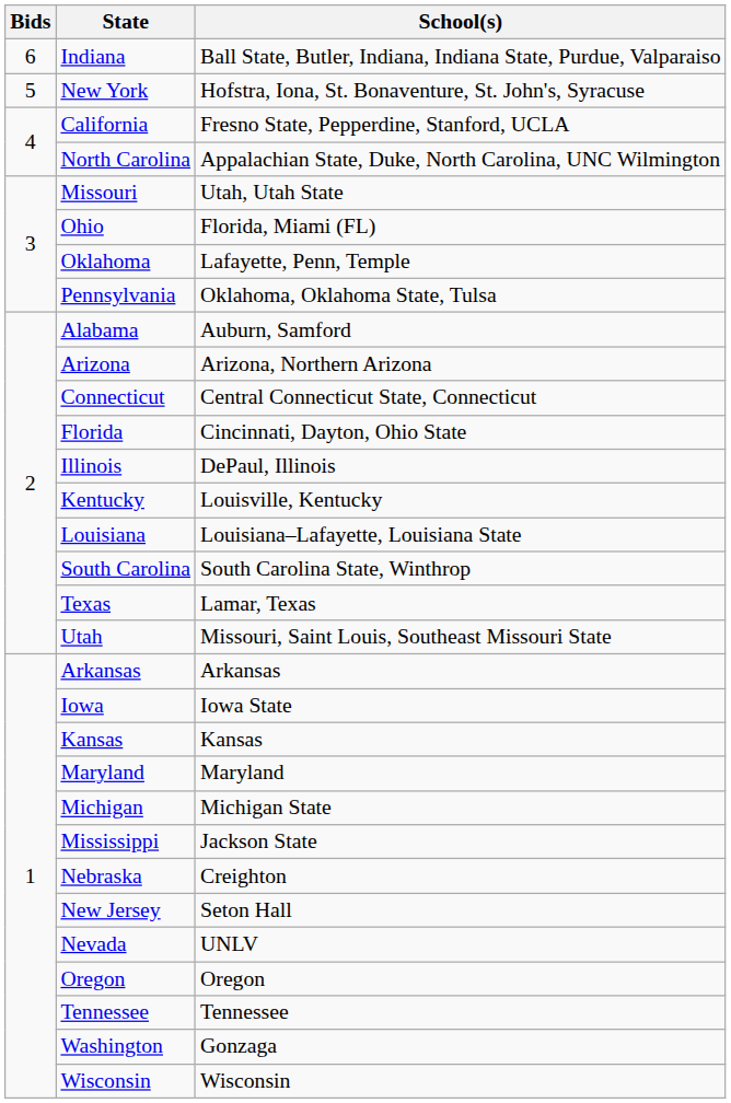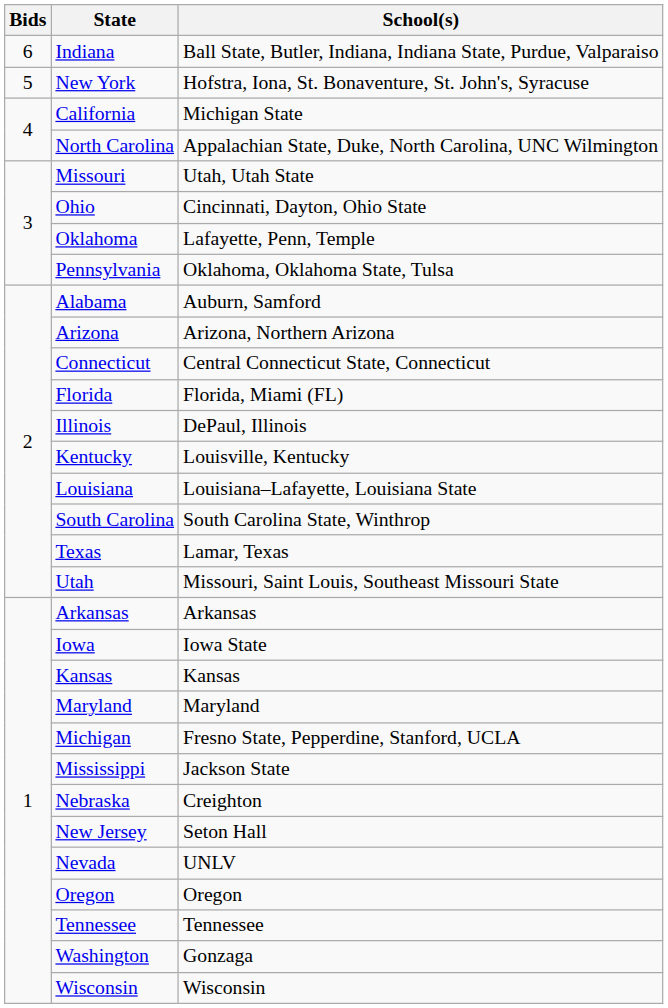California | School(s): Fresno State, Pepperdine, Stanford, UCLA -> Michigan State
Ohio | School(s): Florida, Miami (FL) -> Cincinnati, Dayton, Ohio State
Florida | School(s): Cincinnati, Dayton, Ohio State -> Florida, Miami (FL)
Michigan | School(s): Michigan State -> Fresno State, Pepperdine, Stanford, UCLA
